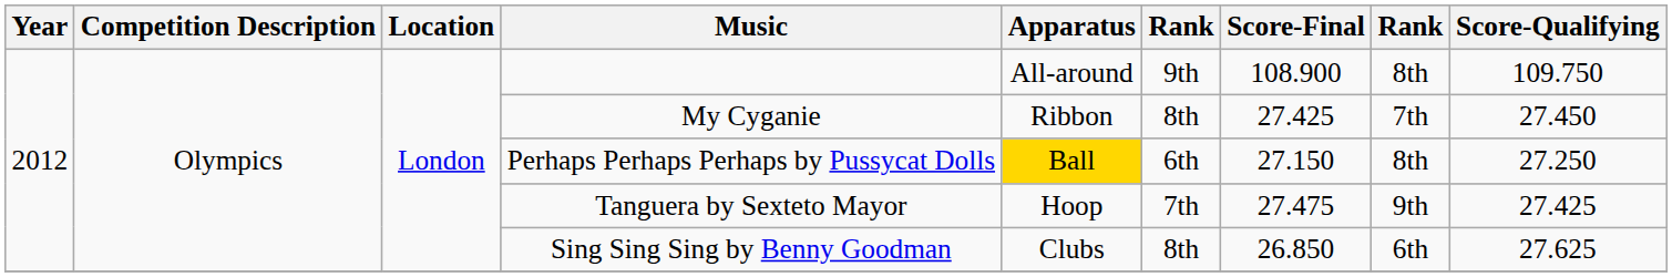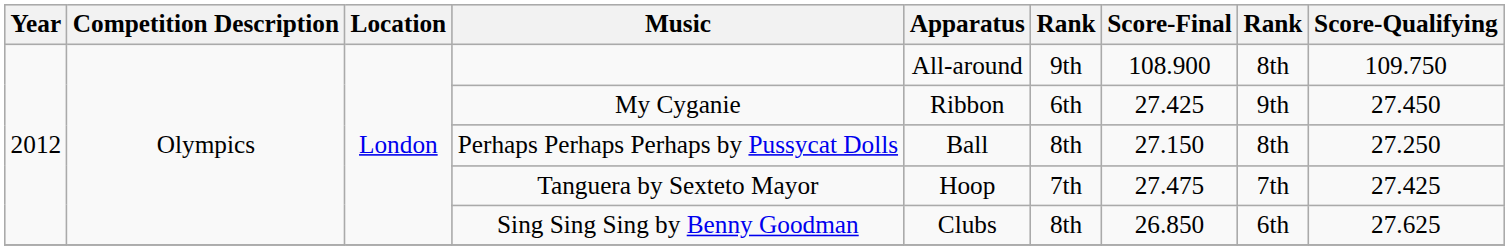My Cyganie | column 6: 8th -> 6th
My Cyganie | column 8: 7th -> 9th
Perhaps Perhaps Perhaps by Pussycat Dolls | Apparatus: gold background -> no background
Perhaps Perhaps Perhaps by Pussycat Dolls | column 6: 6th -> 8th
Tanguera by Sexteto Mayor | column 8: 9th -> 7th
